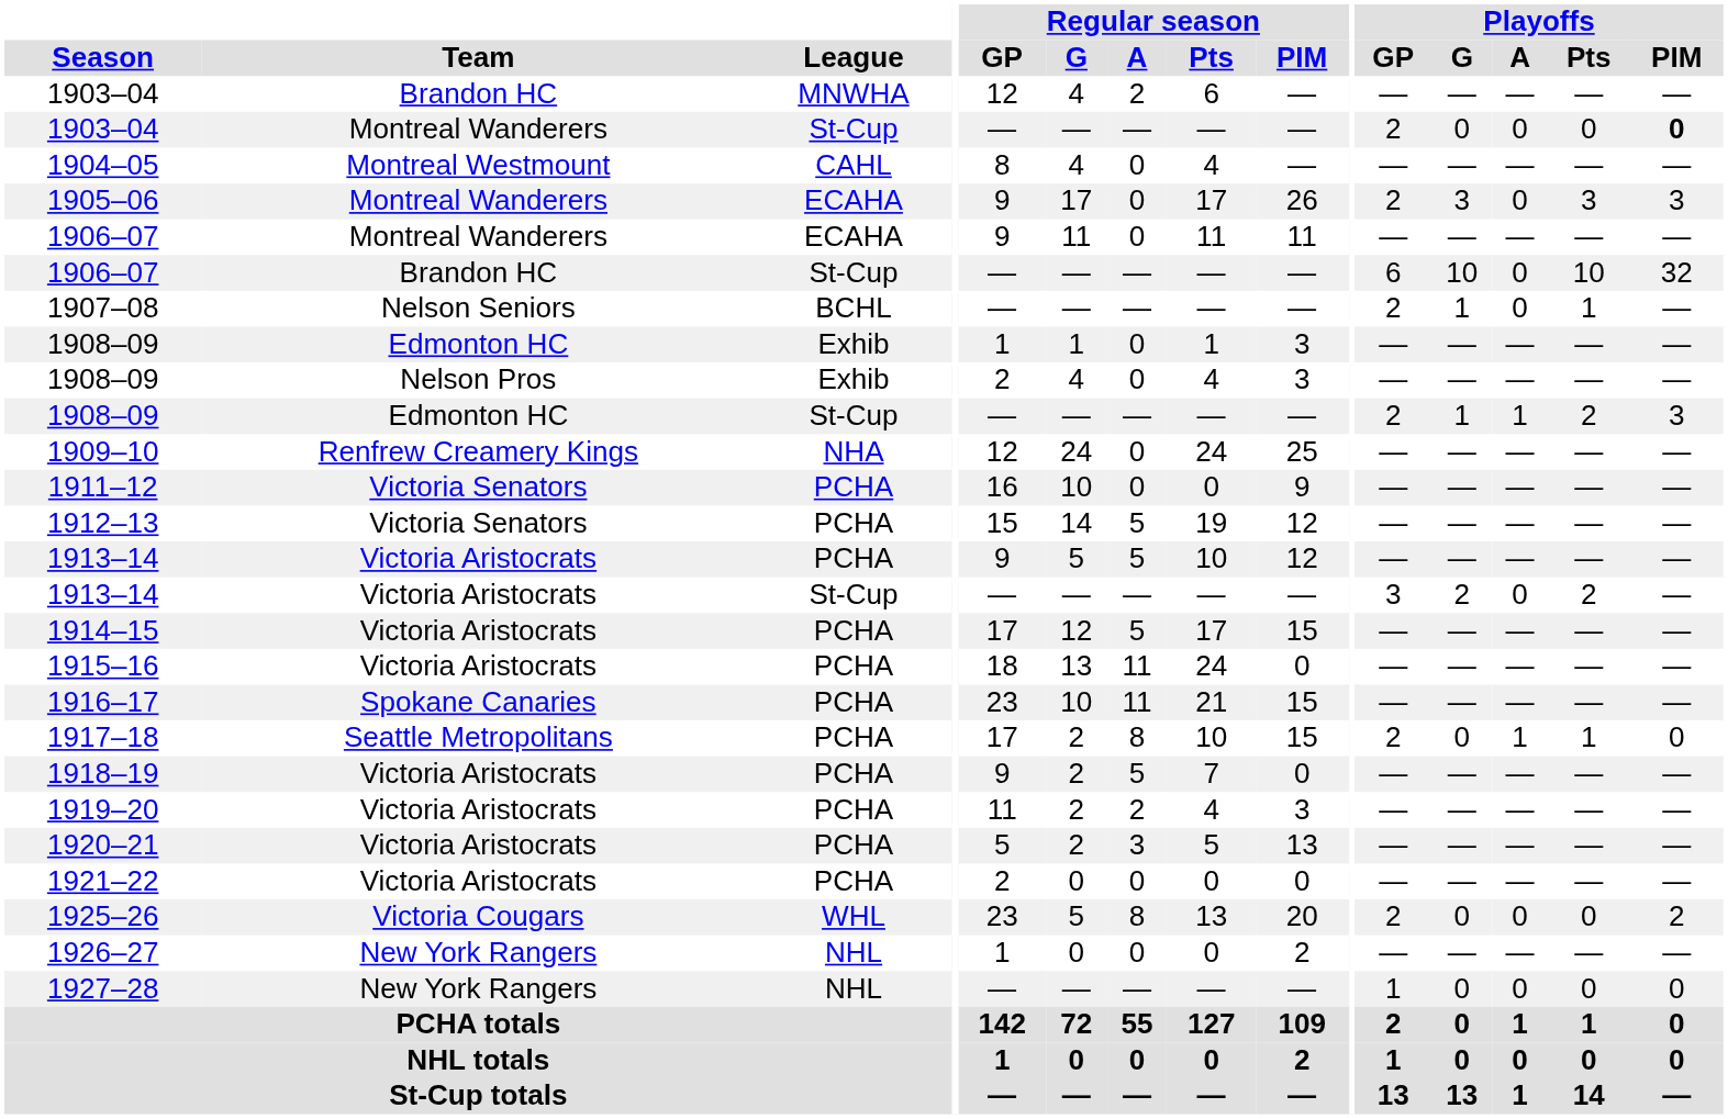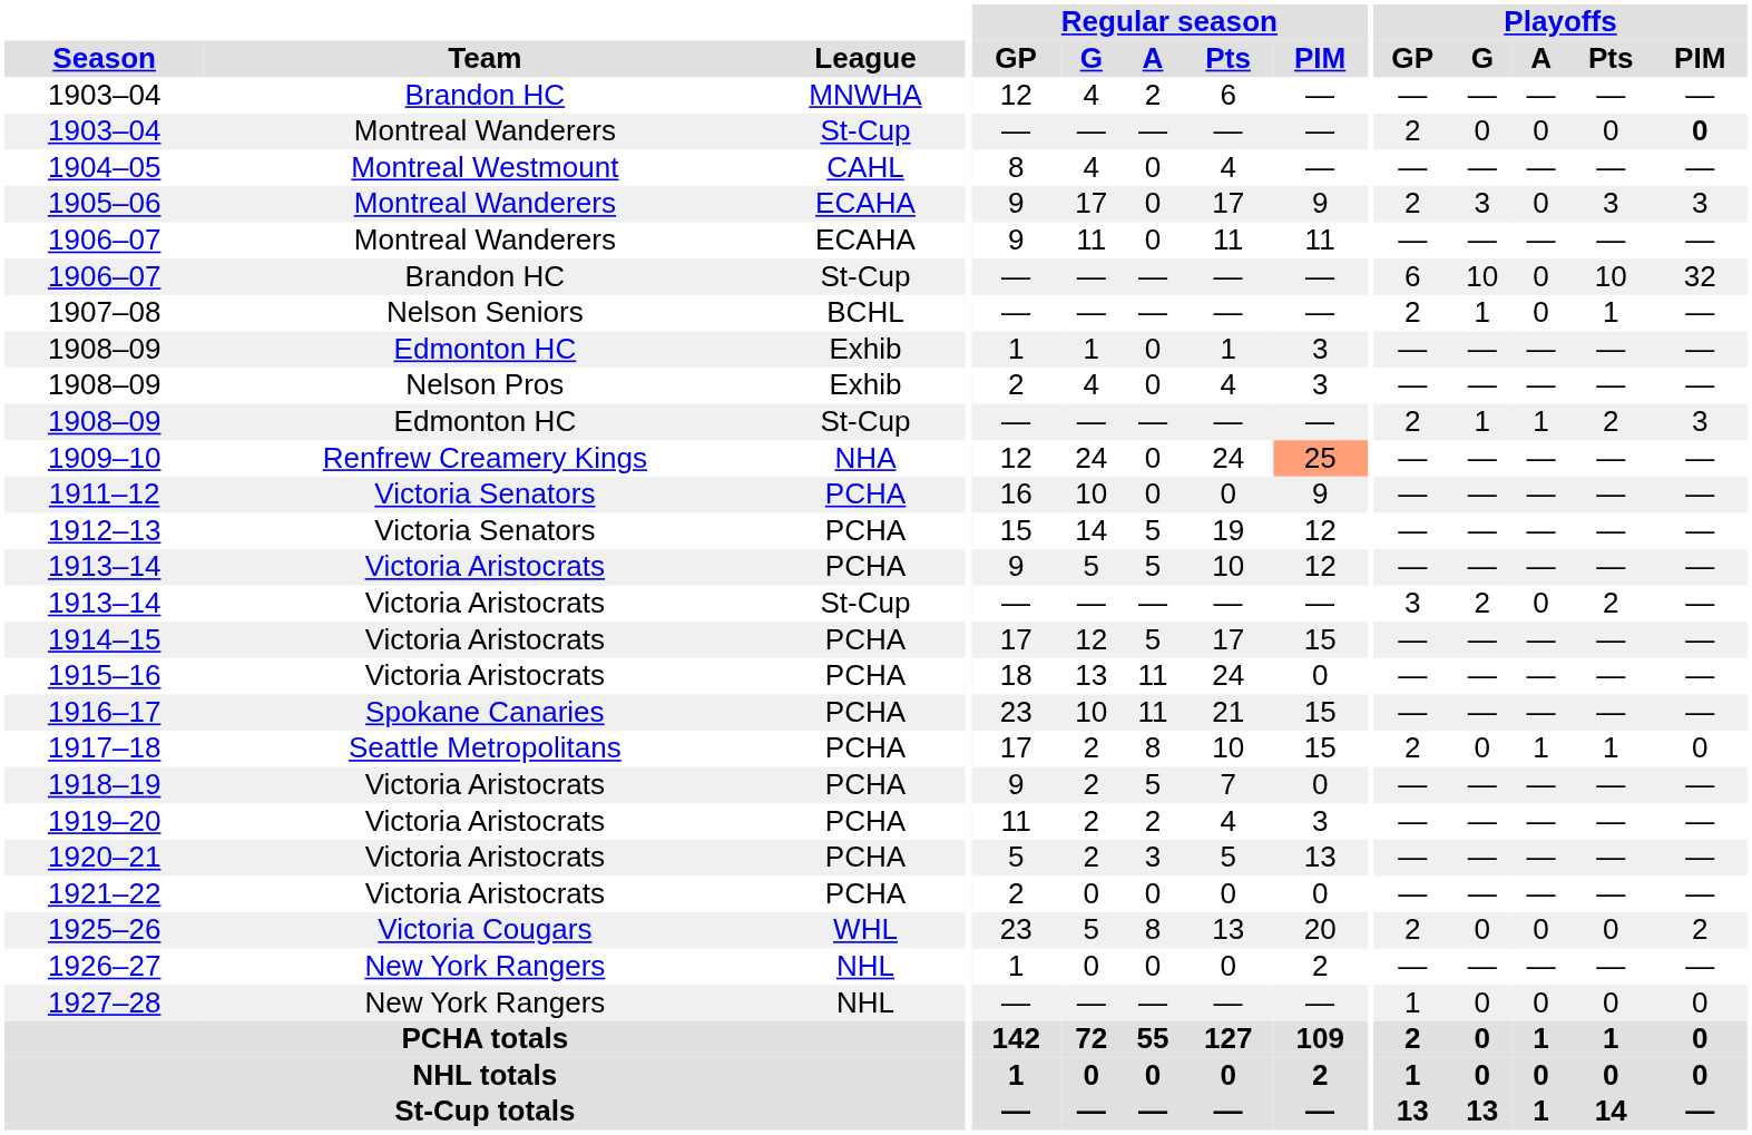1905–06 | Regular season / PIM: 26 -> 9
1909–10 | Regular season / PIM: no background -> lightsalmon background
